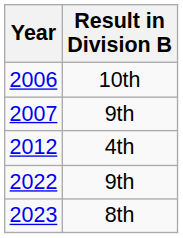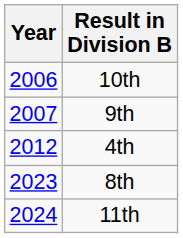- row: 2022 | 9th
+ row: 2024 | 11th
